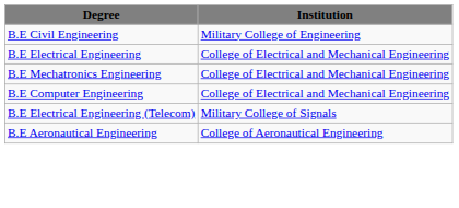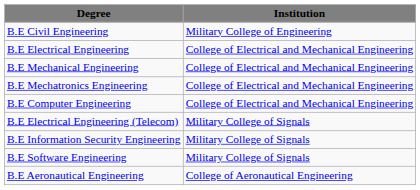+ row: B.E Mechanical Engineering | College of Electrical and Mechanical Engineering
+ row: B.E Information Security Engineering | Military College of Signals
+ row: B.E Software Engineering | Military College of Signals
